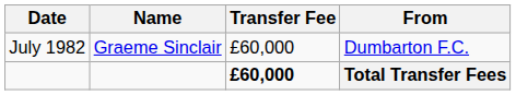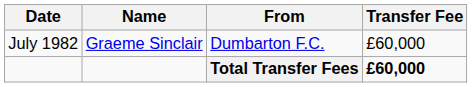columns swapped: From <-> Transfer Fee
